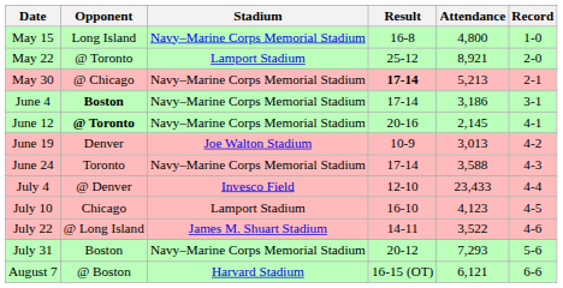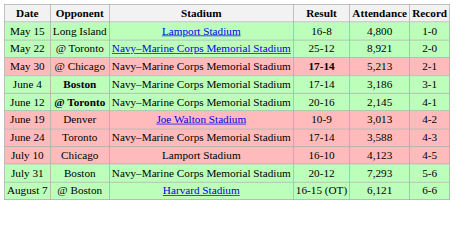May 15 | Stadium: Navy–Marine Corps Memorial Stadium -> Lamport Stadium
May 22 | Stadium: Lamport Stadium -> Navy–Marine Corps Memorial Stadium
- row: July 4 | @ Denver | Invesco Field | 12-10 | 23,433 | 4-4
- row: July 22 | @ Long Island | James M. Shuart Stadium | 14-11 | 3,522 | 4-6
